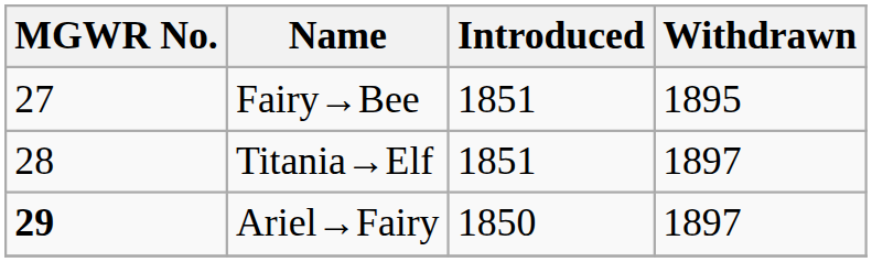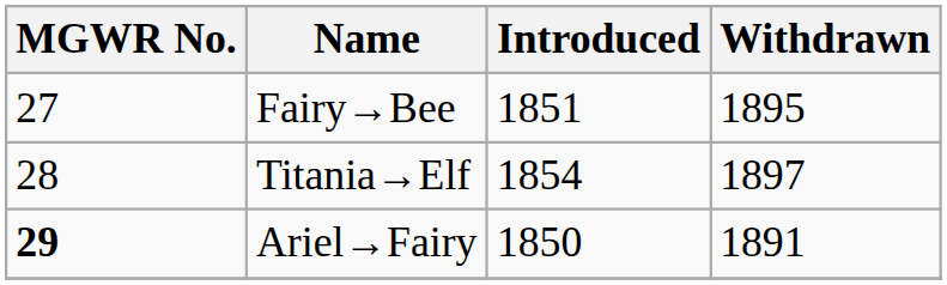Titania→Elf | Introduced: 1851 -> 1854
Ariel→Fairy | Withdrawn: 1897 -> 1891
